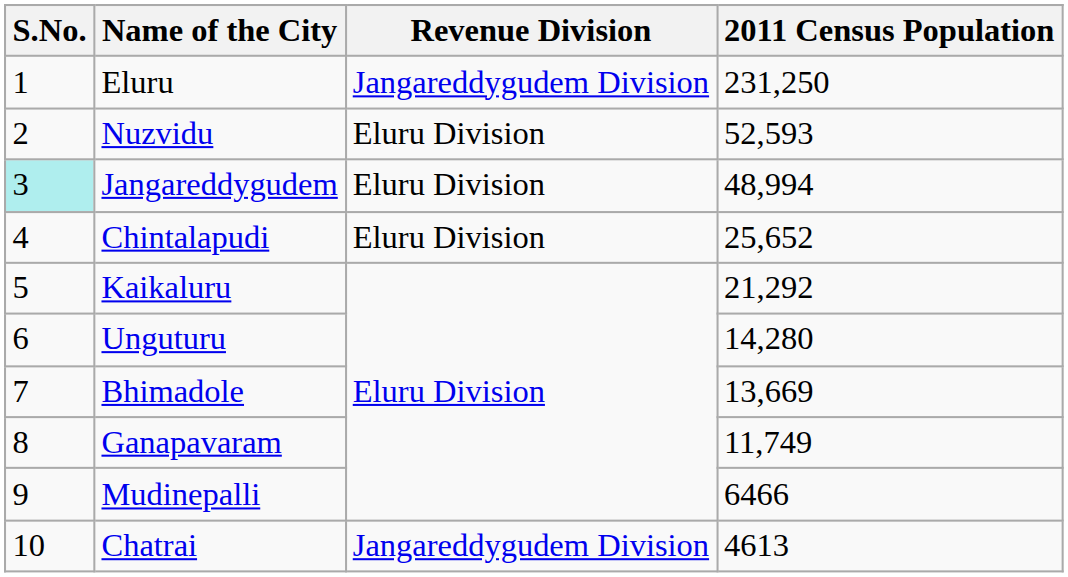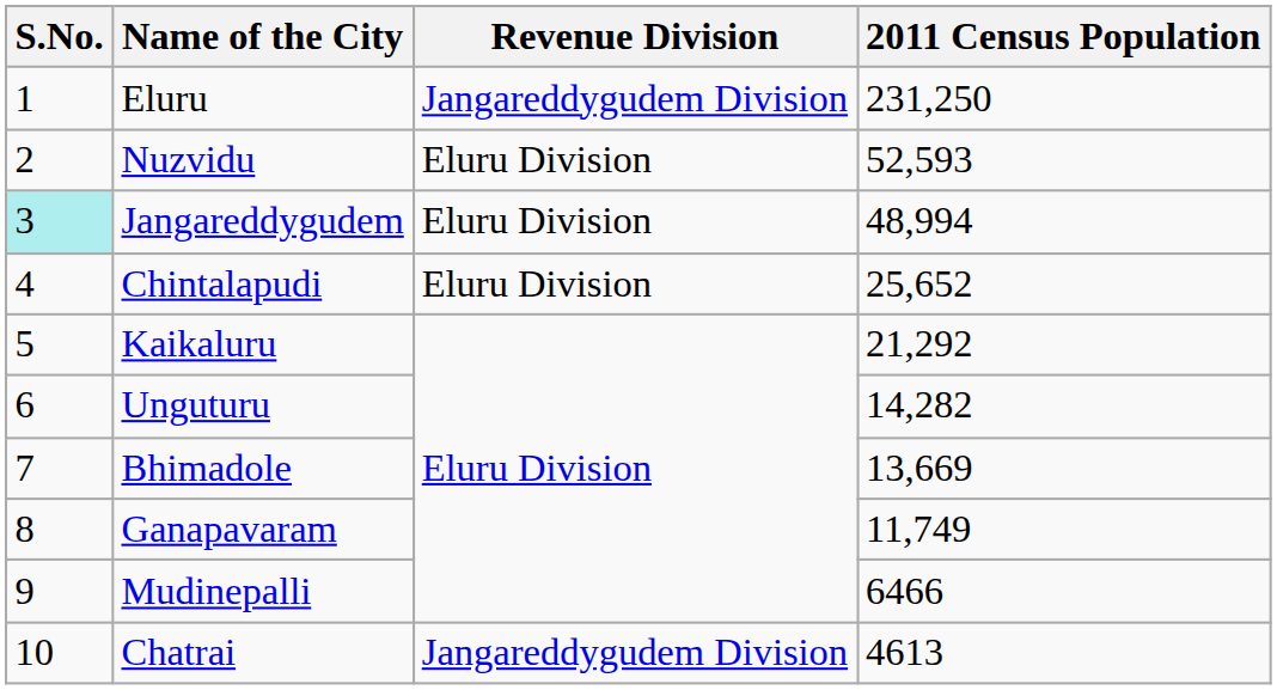Unguturu | 2011 Census Population: 14,280 -> 14,282
